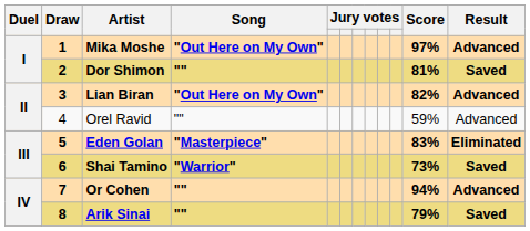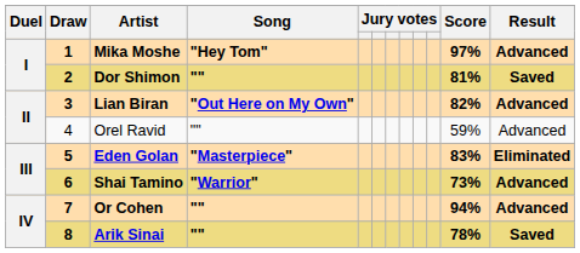Mika Moshe | Song: "Out Here on My Own" -> "Hey Tom"
Shai Tamino | Result: Saved -> Advanced
Arik Sinai | Score: 79% -> 78%
